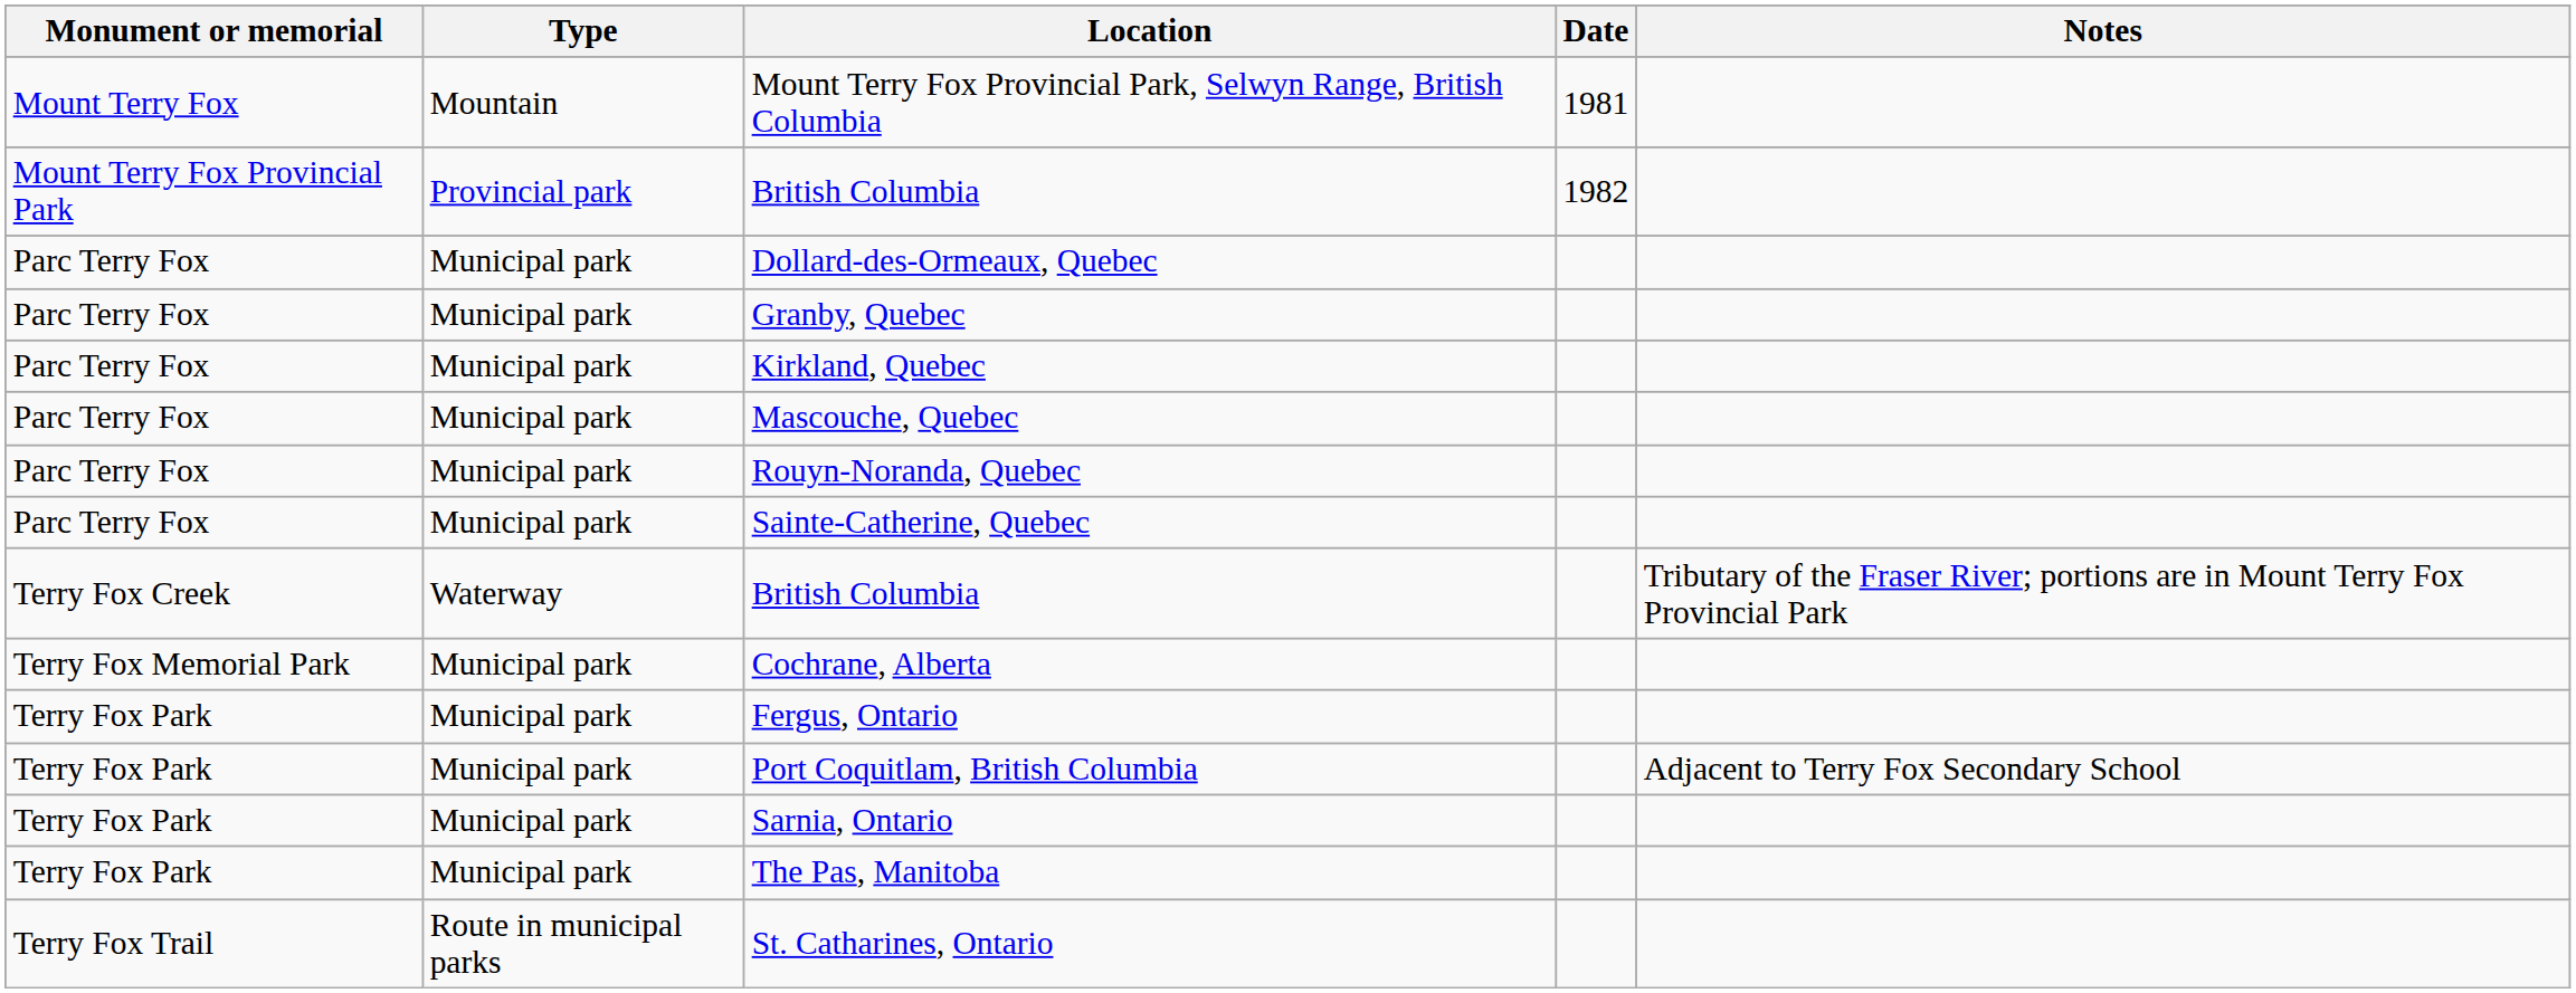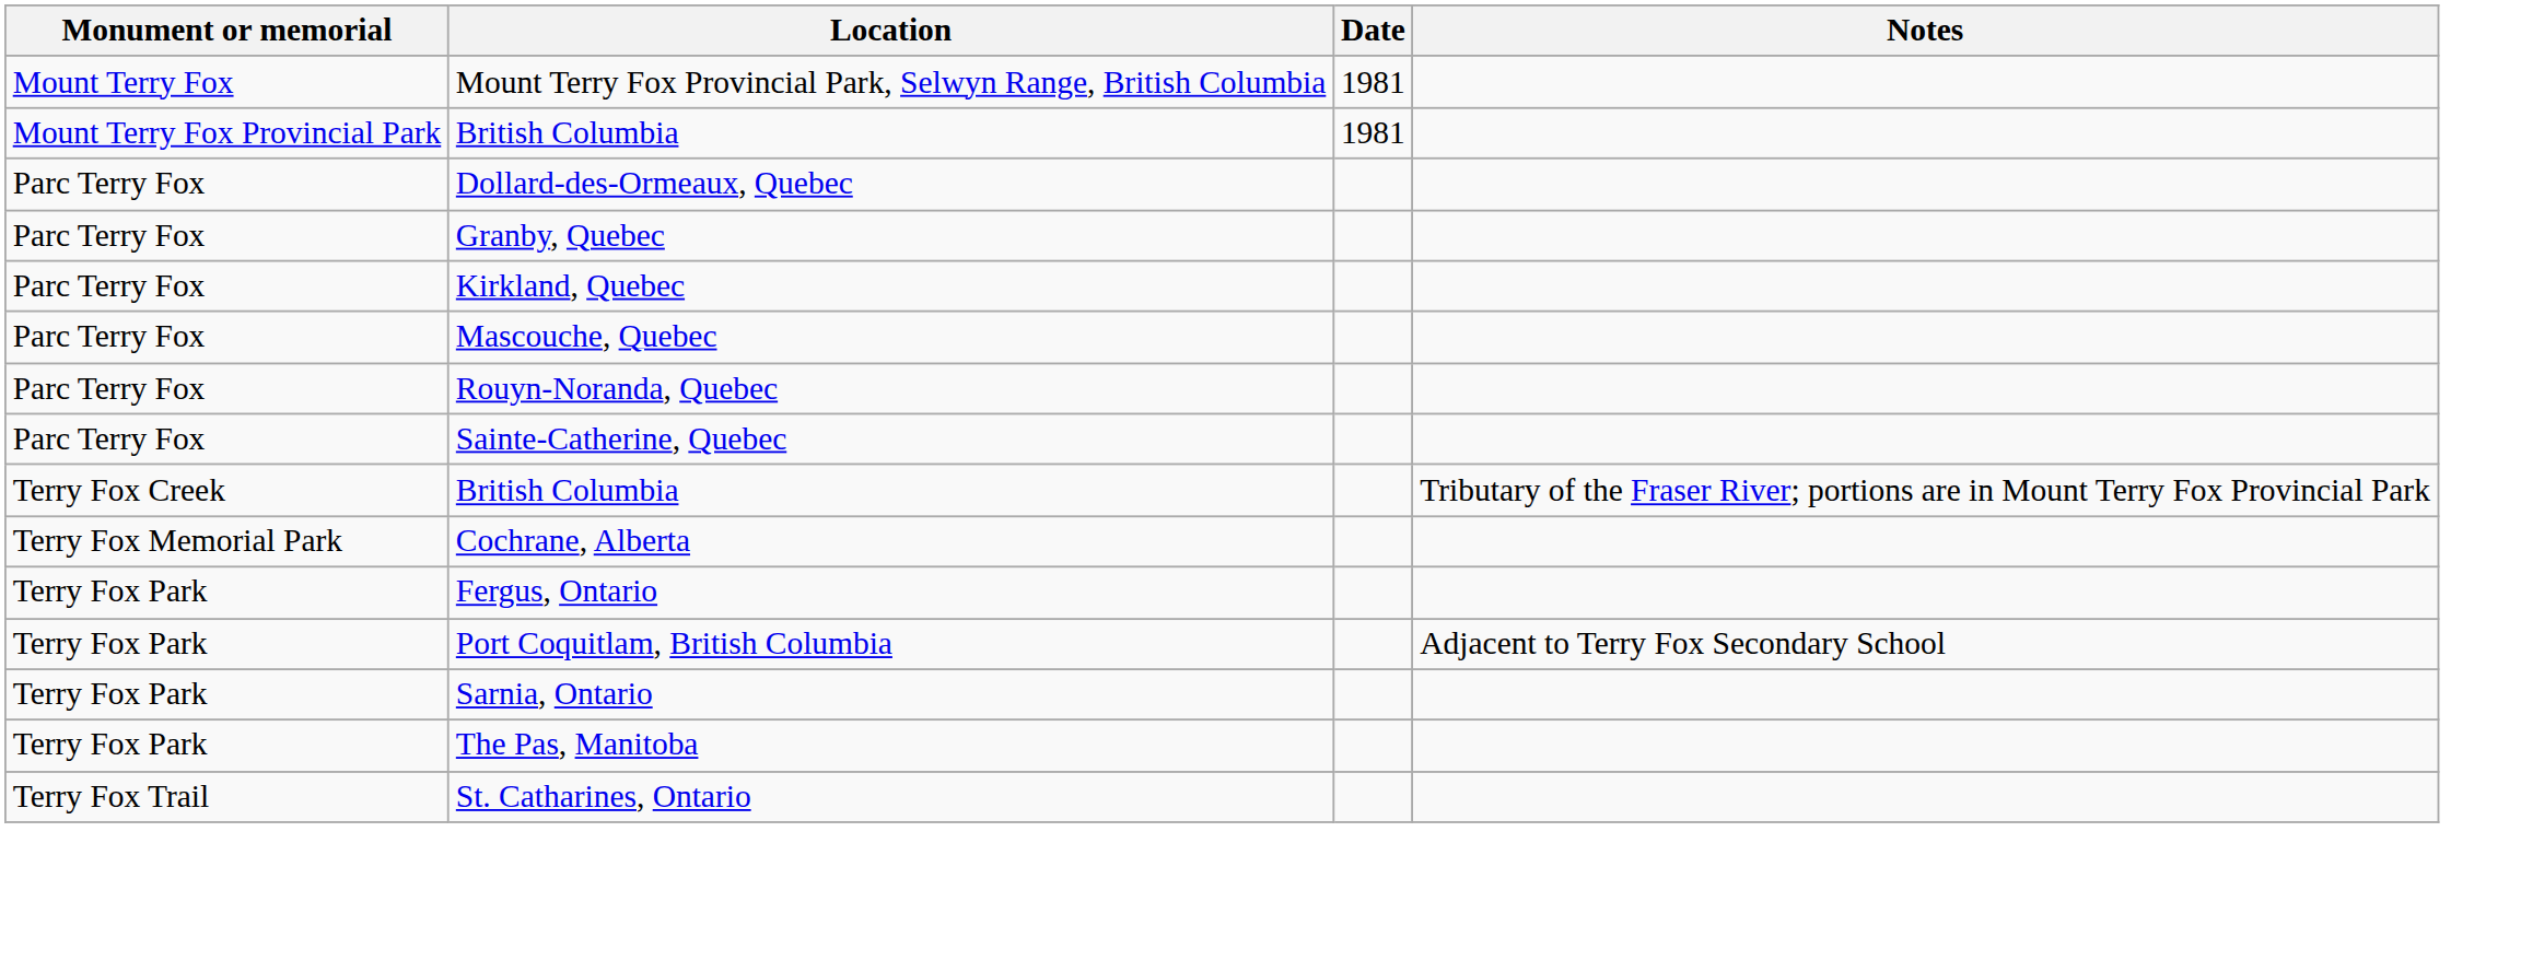- column: Type | Mountain | Provincial park | Municipal park | Municipal park | Municipal park | Municipal park | Municipal park | Municipal park | Waterway | Municipal park | Municipal park | Municipal park | Municipal park | Municipal park | Route in municipal parks
Mount Terry Fox Provincial Park / British Columbia | Date: 1982 -> 1981
